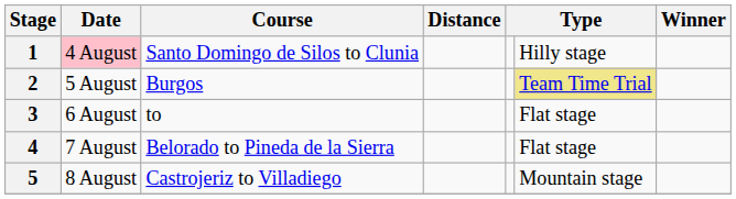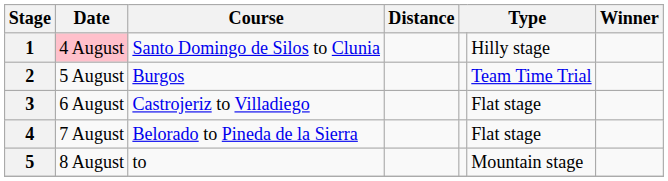2 | column 6: khaki background -> no background
3 | Course: to -> Castrojeriz to Villadiego
5 | Course: Castrojeriz to Villadiego -> to
